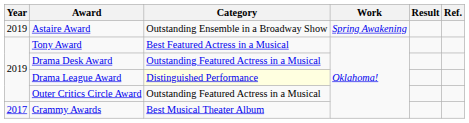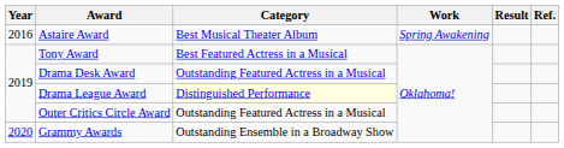Astaire Award | Year: 2019 -> 2016
Astaire Award | Category: Outstanding Ensemble in a Broadway Show -> Best Musical Theater Album
Grammy Awards | Year: 2017 -> 2020
Grammy Awards | Category: Best Musical Theater Album -> Outstanding Ensemble in a Broadway Show
